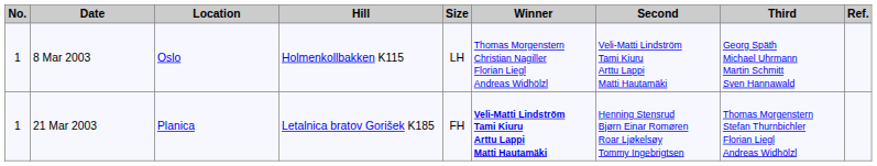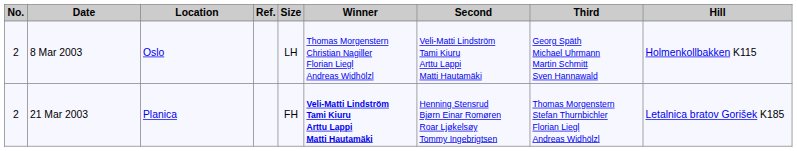columns swapped: Hill <-> Ref.
8 Mar 2003 | No.: 1 -> 2
21 Mar 2003 | No.: 1 -> 2
